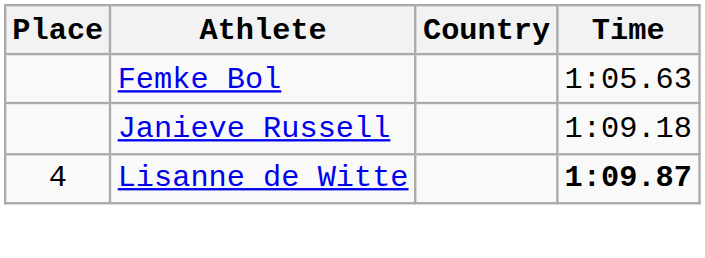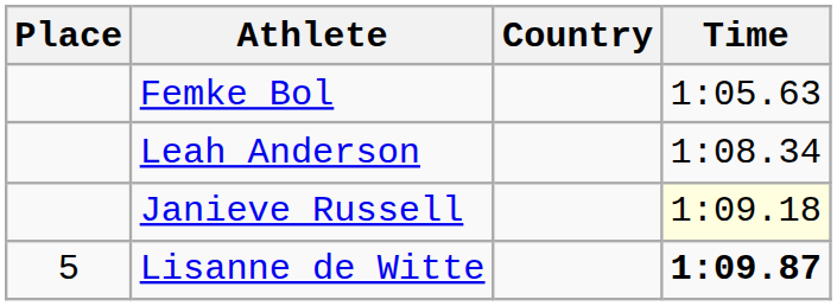+ row: Leah Anderson | 1:08.34
Janieve Russell | Time: no background -> lightyellow background
Lisanne de Witte | Place: 4 -> 5
